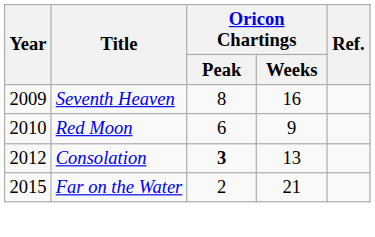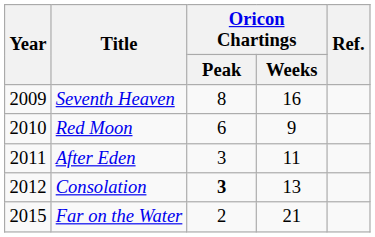+ row: 2011 | After Eden | 3 | 11
